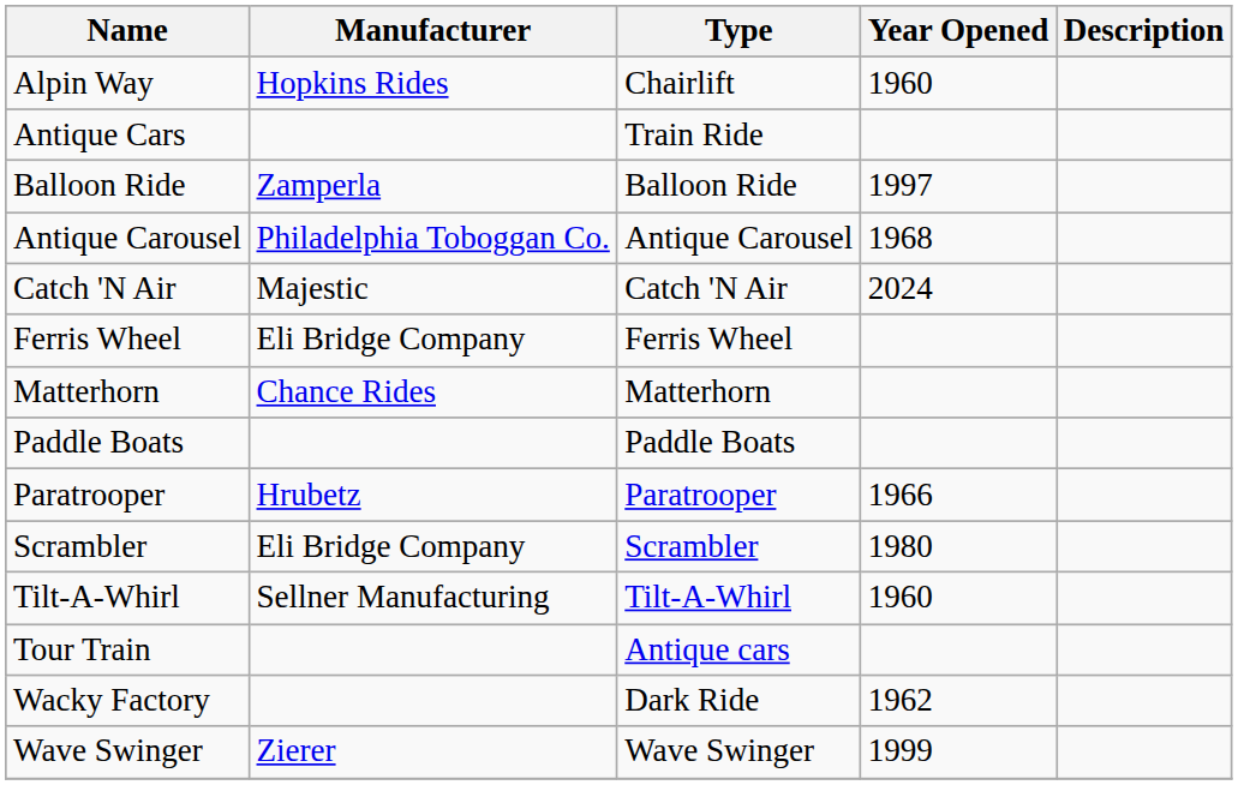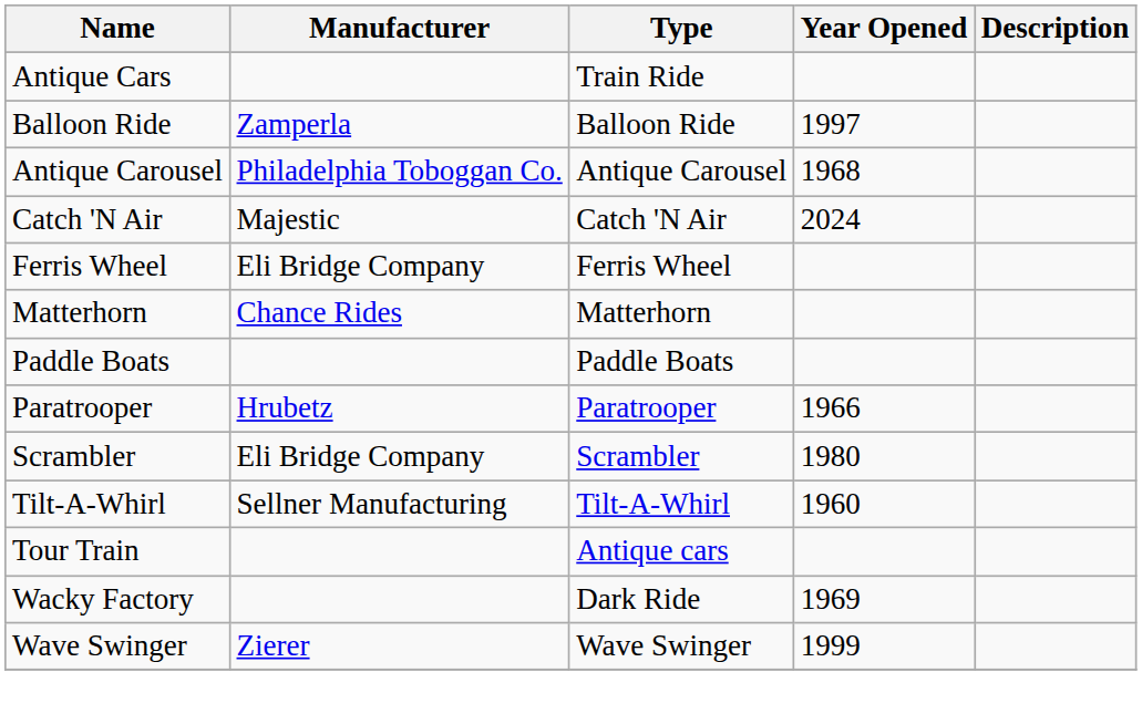- row: Alpin Way | Hopkins Rides | Chairlift | 1960
Wacky Factory | Year Opened: 1962 -> 1969
